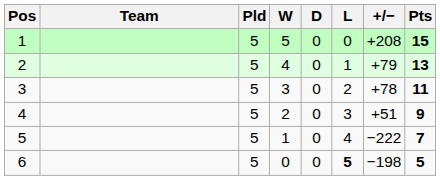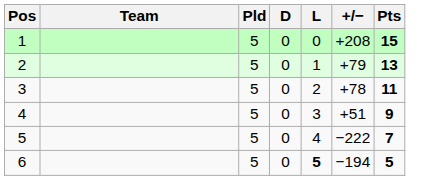- column: W | 5 | 4 | 3 | 2 | 1 | 0
6 | +/−: −198 -> −194
